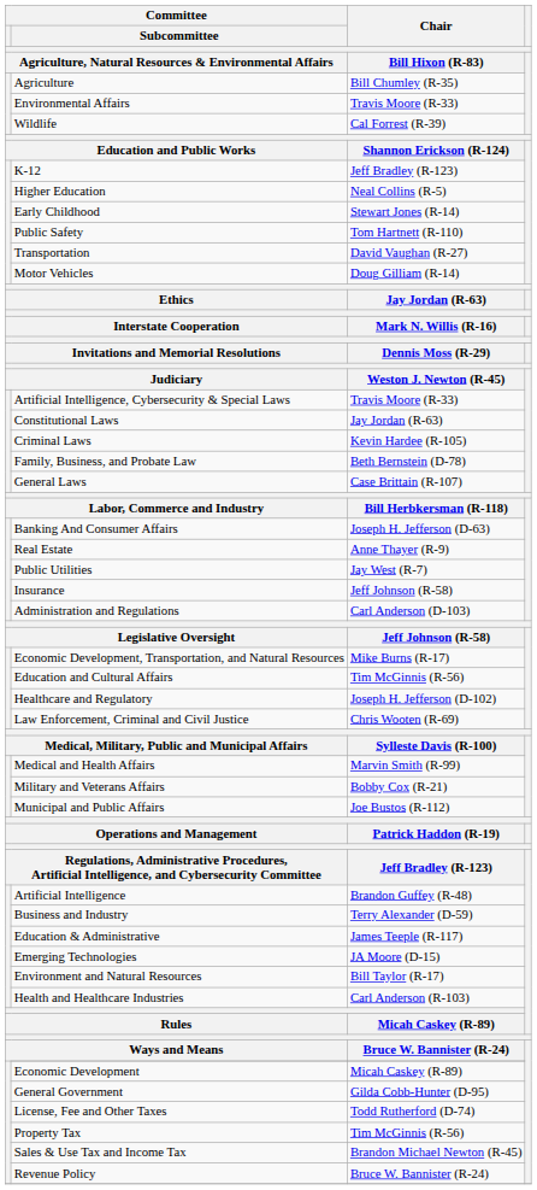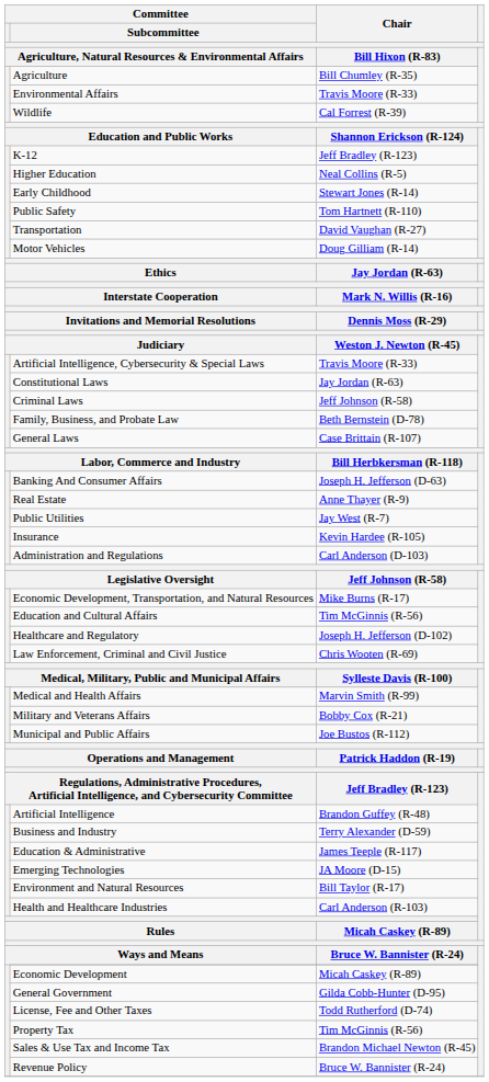Criminal Laws | Chair / Bill Hixon (R-83): Kevin Hardee (R-105) -> Jeff Johnson (R-58)
Insurance | Chair / Bill Hixon (R-83): Jeff Johnson (R-58) -> Kevin Hardee (R-105)
